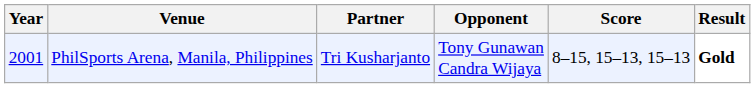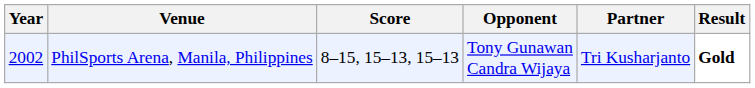columns swapped: Partner <-> Score
PhilSports Arena, Manila, Philippines | Year: 2001 -> 2002
